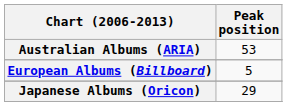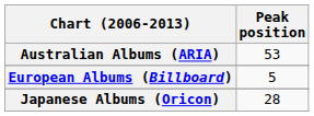Japanese Albums (Oricon) | Peak position: 29 -> 28
